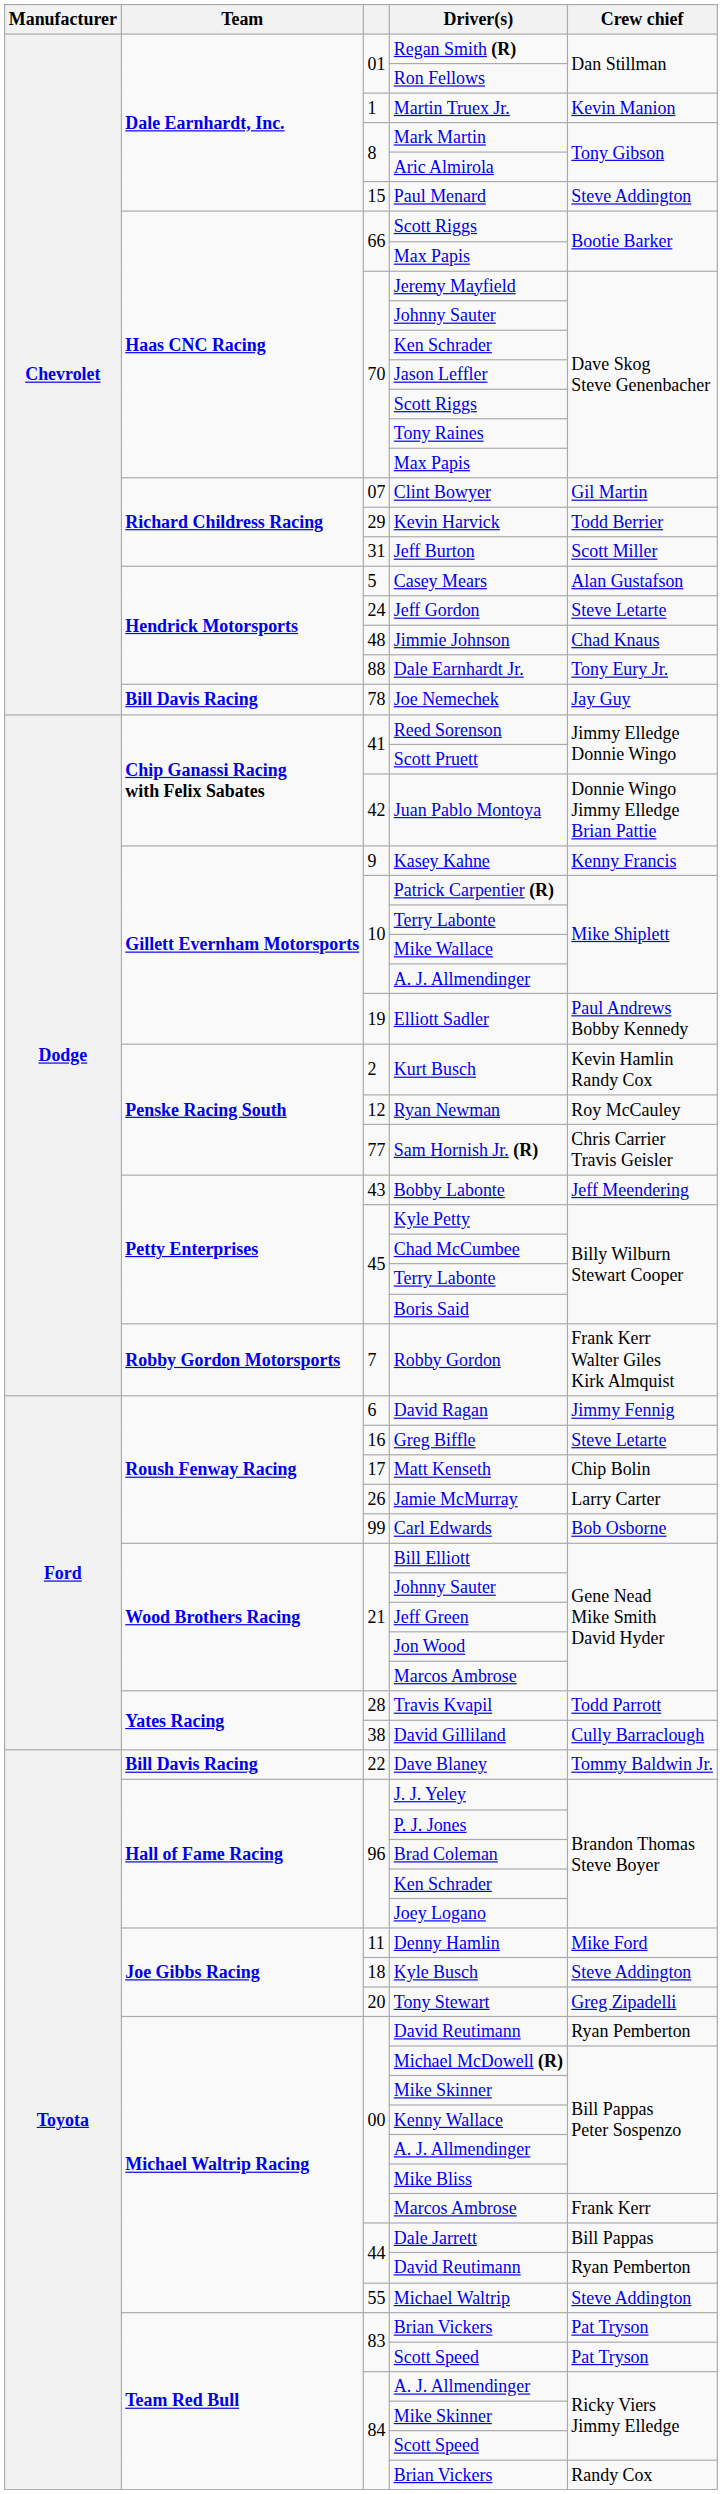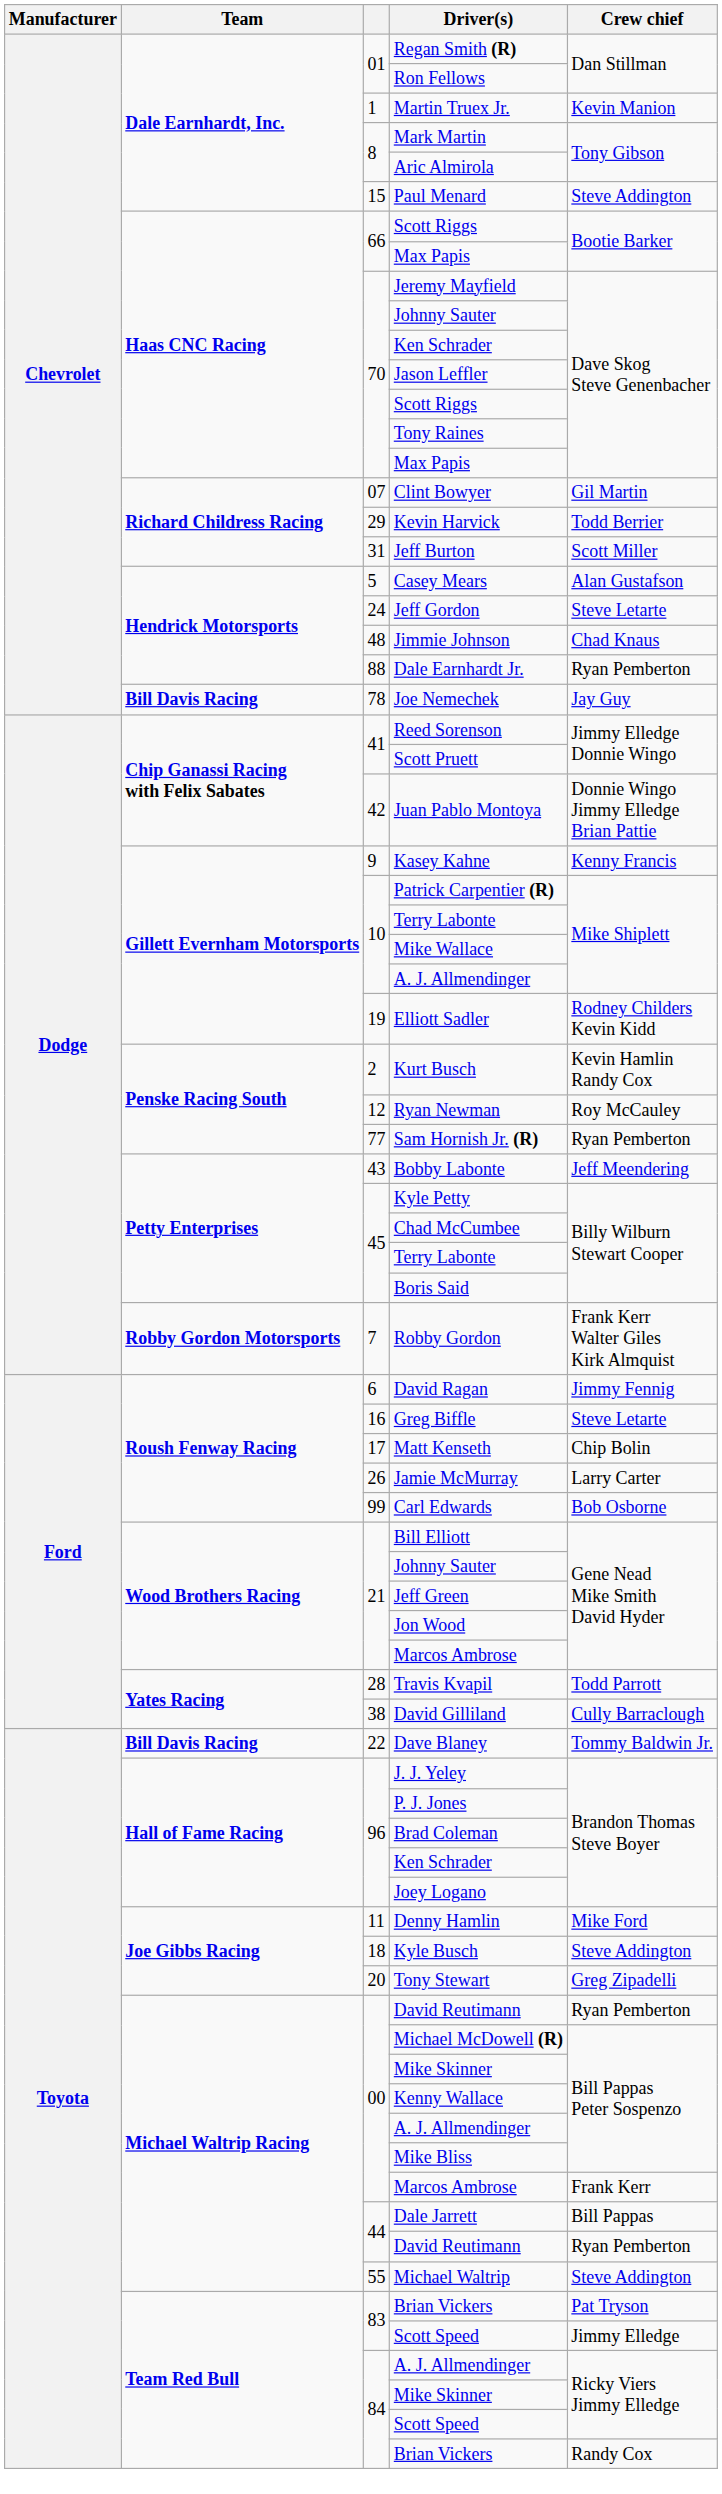Dale Earnhardt Jr. | Crew chief: Tony Eury Jr. -> Ryan Pemberton
Elliott Sadler | Crew chief: Paul Andrews Bobby Kennedy -> Rodney Childers Kevin Kidd
Sam Hornish Jr. (R) | Crew chief: Chris Carrier Travis Geisler -> Ryan Pemberton
83 / Scott Speed | Crew chief: Pat Tryson -> Jimmy Elledge
